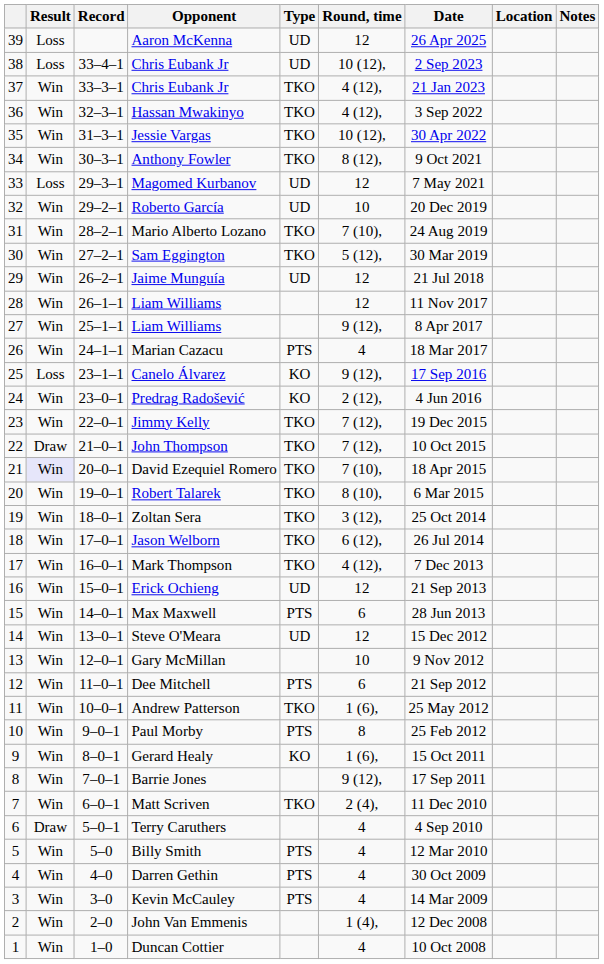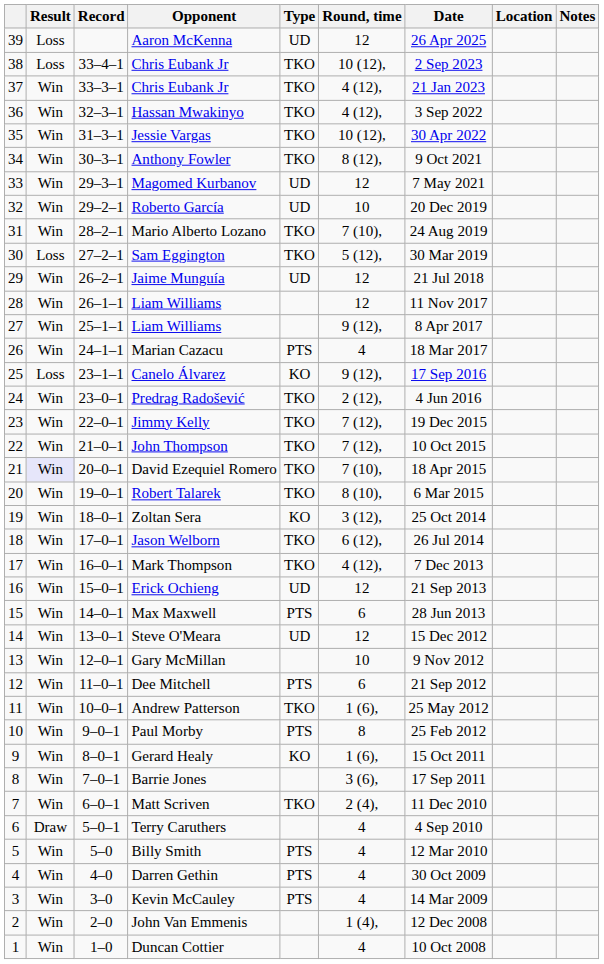38 / Chris Eubank Jr | Type: UD -> TKO
Magomed Kurbanov | Result: Loss -> Win
Sam Eggington | Result: Win -> Loss
Predrag Radošević | Type: KO -> TKO
John Thompson | Result: Draw -> Win
Zoltan Sera | Type: TKO -> KO
Barrie Jones | Round, time: 9 (12), -> 3 (6),
